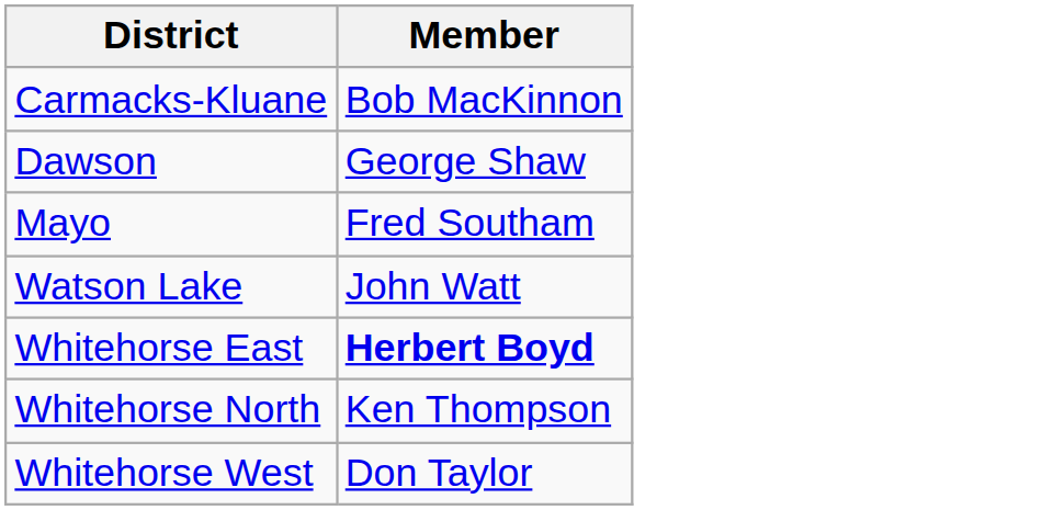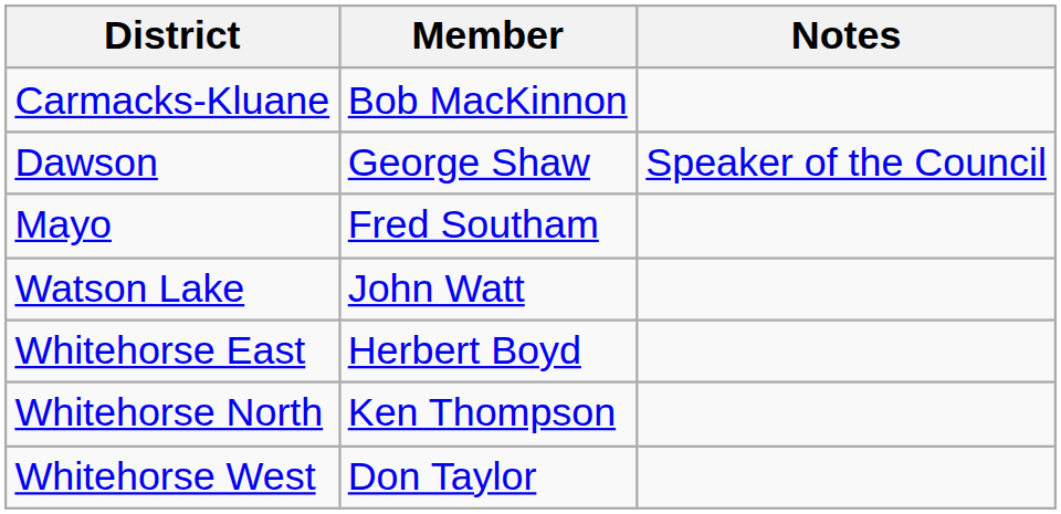+ column: Notes | Speaker of the Council
Whitehorse East | Member: bold -> normal
